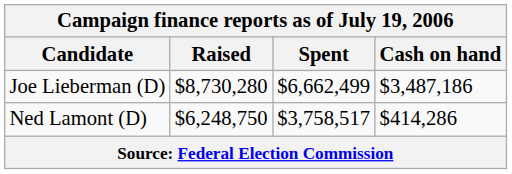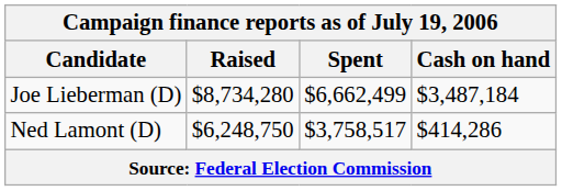Joe Lieberman (D) | Raised: $8,730,280 -> $8,734,280
Joe Lieberman (D) | Cash on hand: $3,487,186 -> $3,487,184
